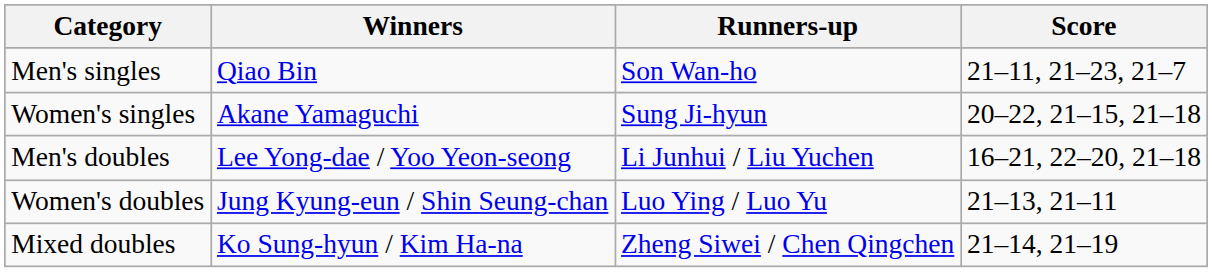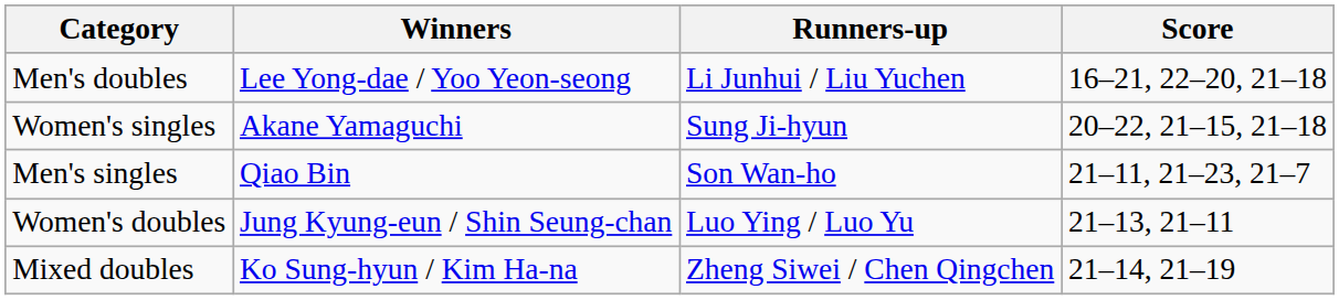rows swapped: Men's singles <-> Men's doubles
